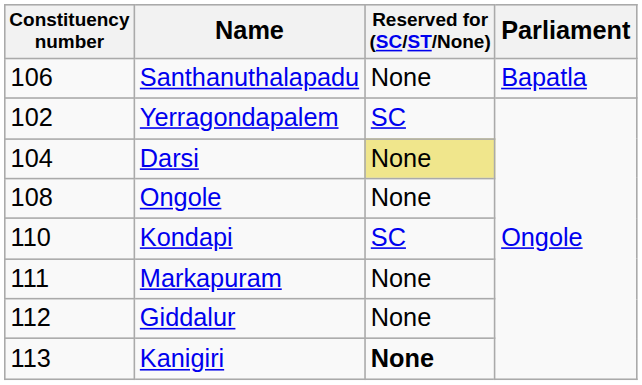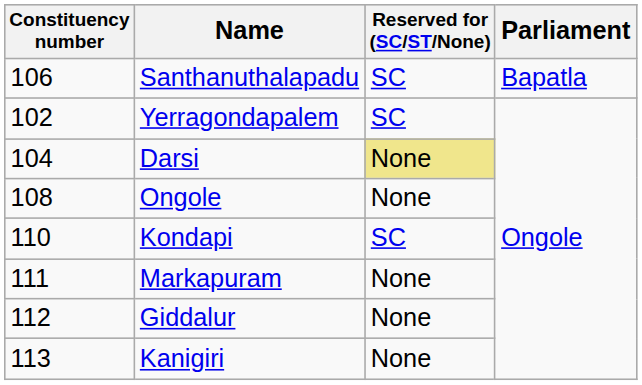Santhanuthalapadu | Reserved for (SC/ST/None): None -> SC
Kanigiri | Reserved for (SC/ST/None): bold -> normal
